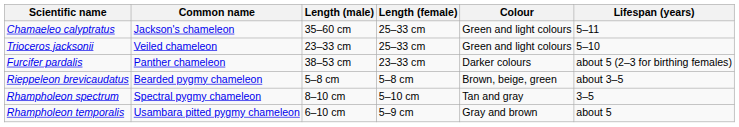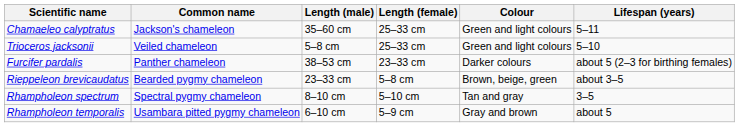Trioceros jacksonii | Length (male): 23–33 cm -> 5–8 cm
Rieppeleon brevicaudatus | Length (male): 5–8 cm -> 23–33 cm
